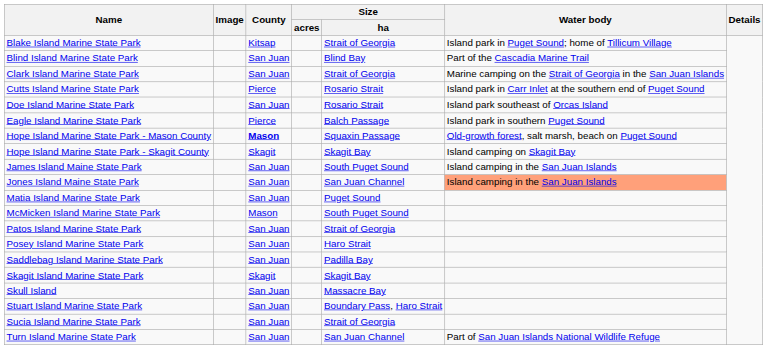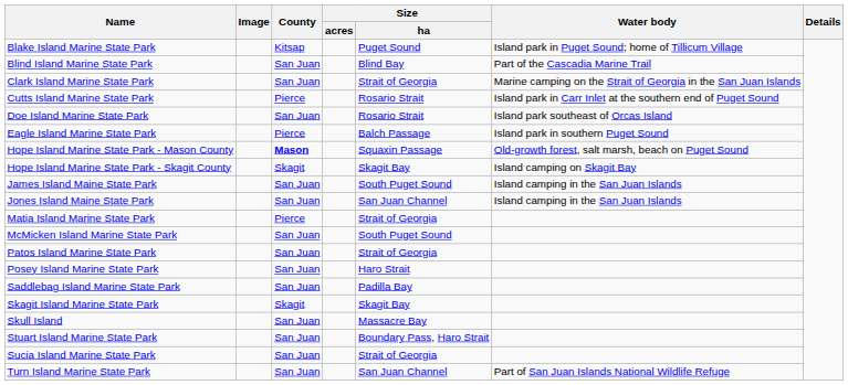Blake Island Marine State Park | Size / ha: Strait of Georgia -> Puget Sound
Jones Island Maine State Park | Water body: lightsalmon background -> no background
Matia Island Marine State Park | County: San Juan -> Pierce
Matia Island Marine State Park | Size / ha: Puget Sound -> Strait of Georgia
McMicken Island Marine State Park | County: Mason -> San Juan
